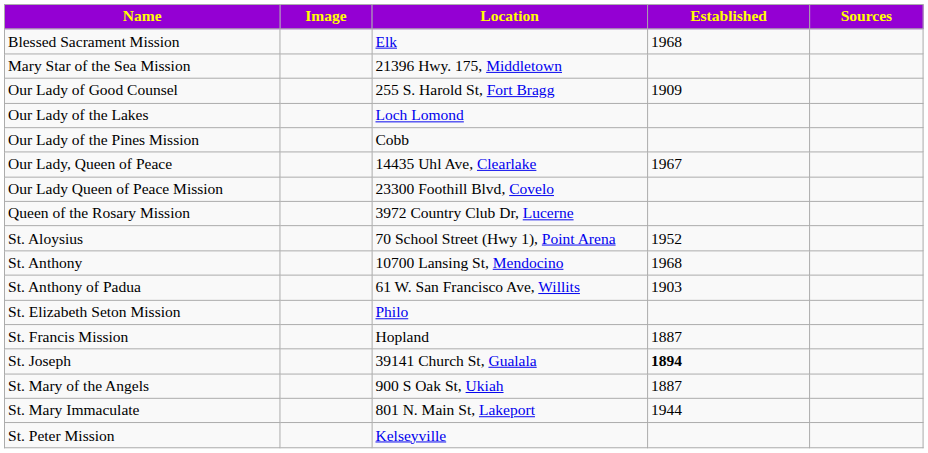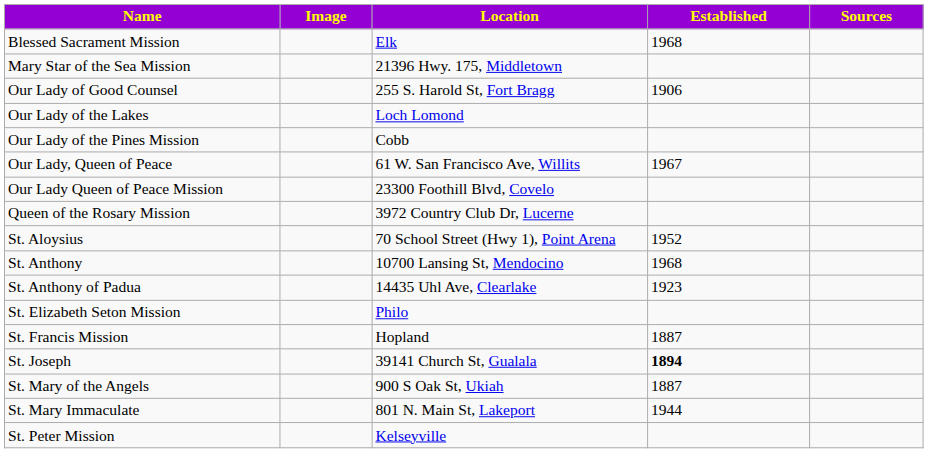Our Lady of Good Counsel | Established: 1909 -> 1906
Our Lady, Queen of Peace | Location: 14435 Uhl Ave, Clearlake -> 61 W. San Francisco Ave, Willits
St. Anthony of Padua | Location: 61 W. San Francisco Ave, Willits -> 14435 Uhl Ave, Clearlake
St. Anthony of Padua | Established: 1903 -> 1923
